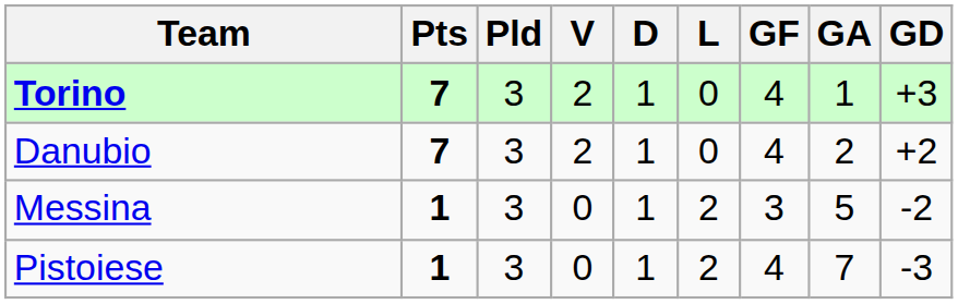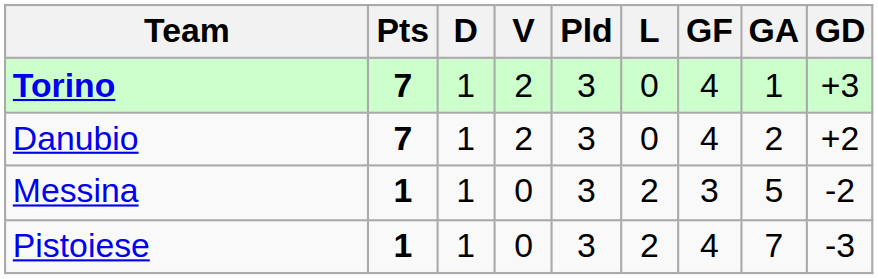columns swapped: Pld <-> D
